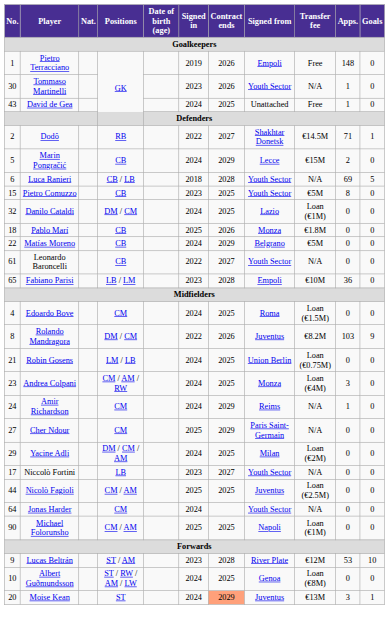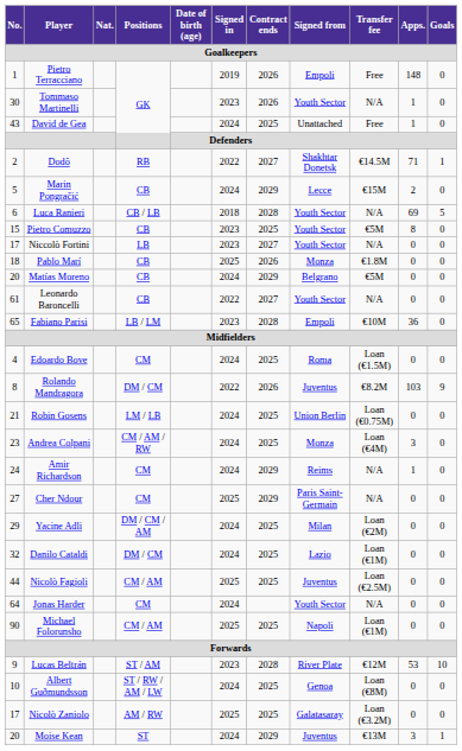rows swapped: Niccolò Fortini <-> Danilo Cataldi
Matías Moreno | No.: 22 -> 20
+ row: 17 | Nicolò Zaniolo | AM / RW | 2025 | 2025 | Galatasaray | Loan (€3.2M) | 0 | 0
Moise Kean | Contract ends: lightsalmon background -> no background
